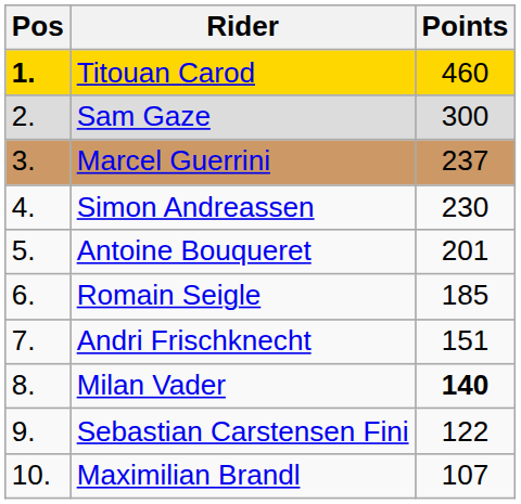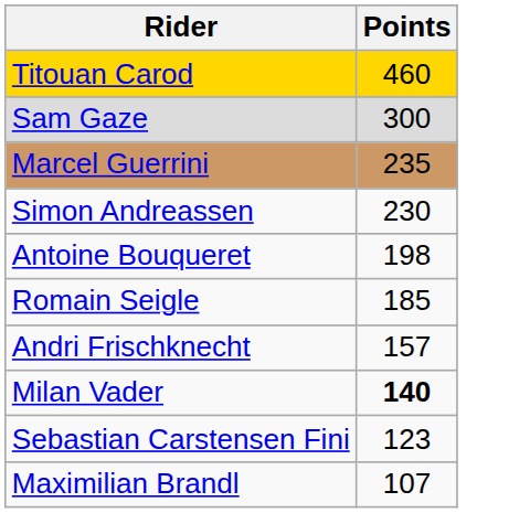- column: Pos | 1. | 2. | 3. | 4. | 5. | 6. | 7. | 8. | 9. | 10.
Marcel Guerrini | Points: 237 -> 235
Antoine Bouqueret | Points: 201 -> 198
Andri Frischknecht | Points: 151 -> 157
Sebastian Carstensen Fini | Points: 122 -> 123
